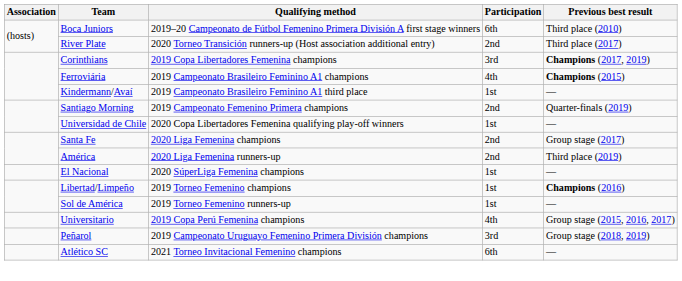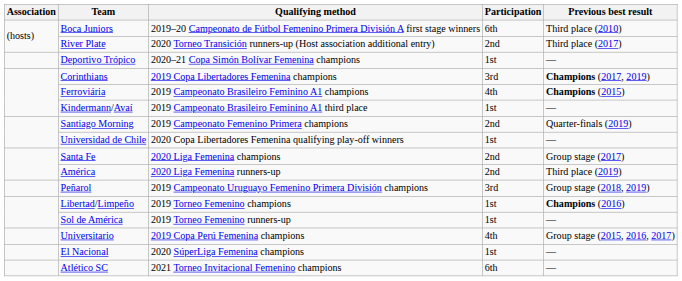+ row: Deportivo Trópico | 2020–21 Copa Simón Bolívar Femenina champions | 1st | —
rows swapped: El Nacional <-> Peñarol
